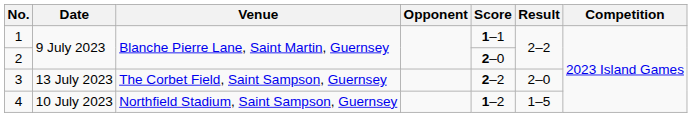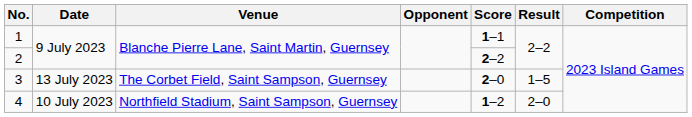2 | Score: 2–0 -> 2–2
3 | Score: 2–2 -> 2–0
3 | Result: 2–0 -> 1–5
4 | Result: 1–5 -> 2–0
